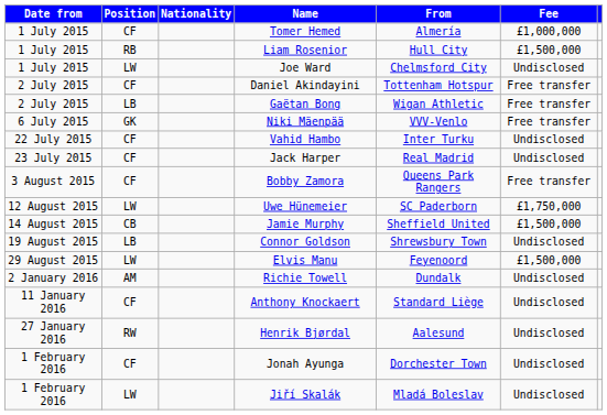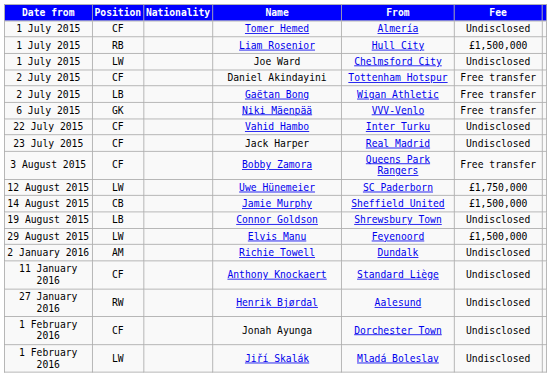Tomer Hemed | Fee: £1,000,000 -> Undisclosed
